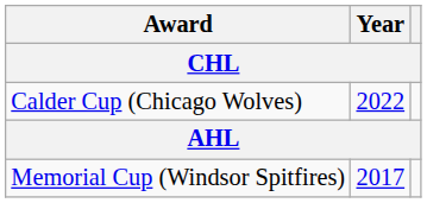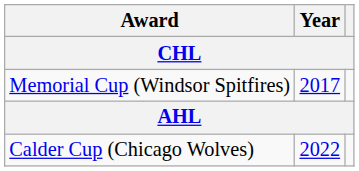rows swapped: Memorial Cup (Windsor Spitfires) <-> Calder Cup (Chicago Wolves)
